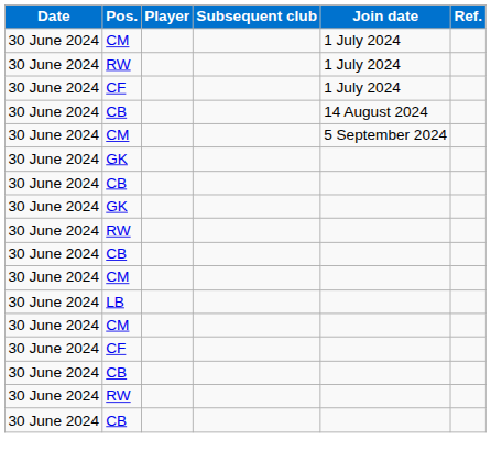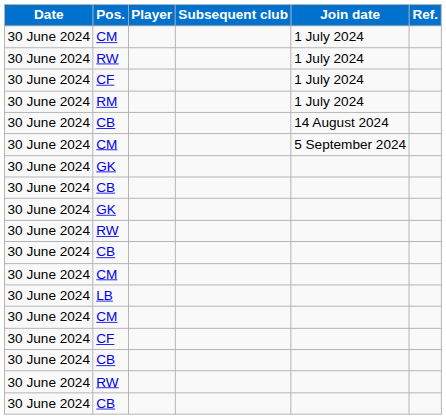+ row: 30 June 2024 | RM | 1 July 2024
